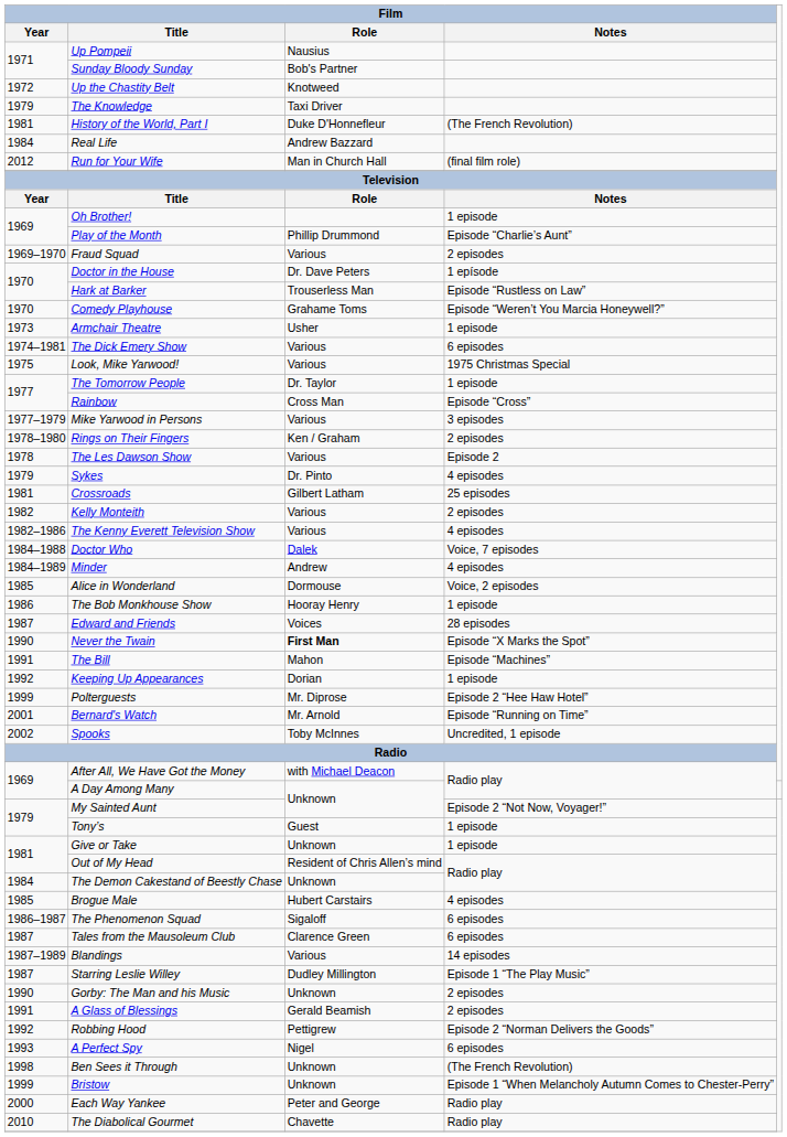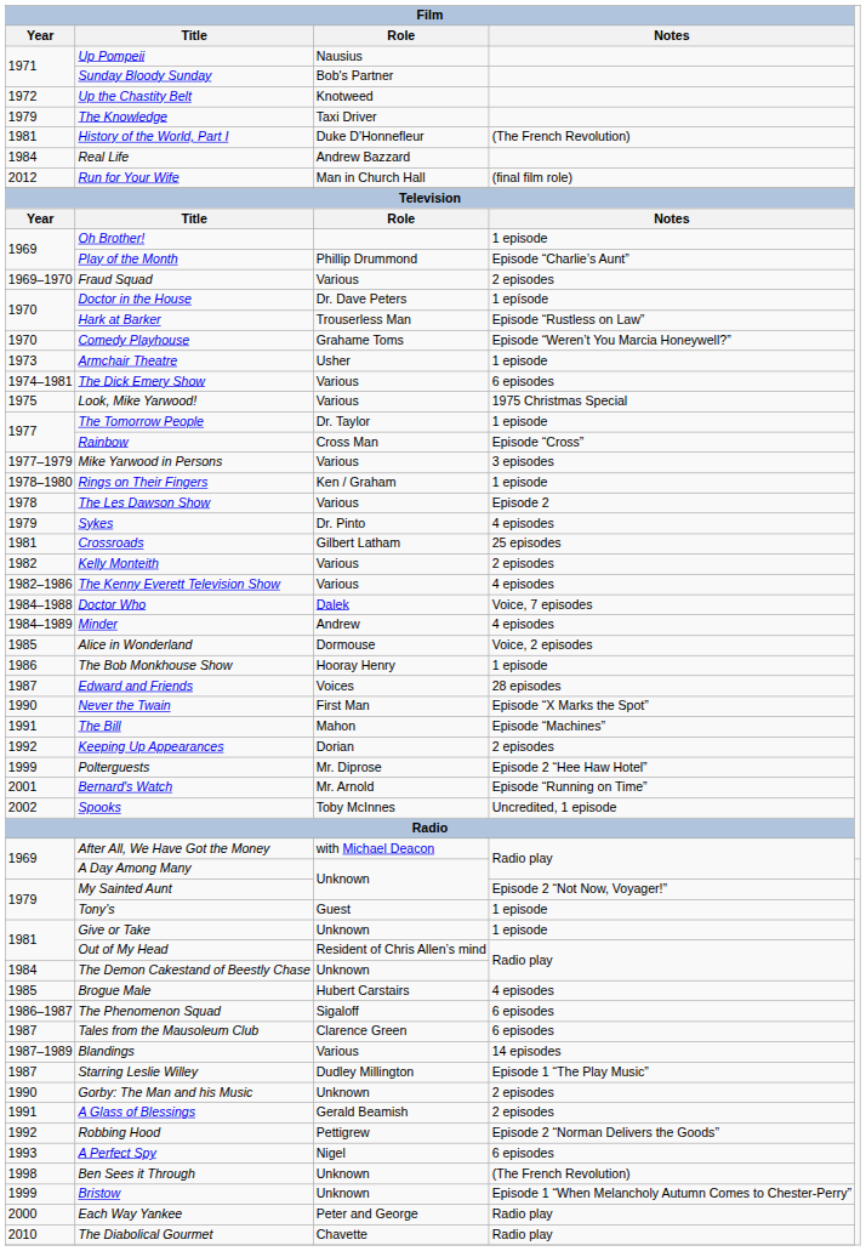Rings on Their Fingers | Film / Notes: 2 episodes -> 1 episode
Never the Twain | Film / Role: bold -> normal
Keeping Up Appearances | Film / Notes: 1 episode -> 2 episodes
